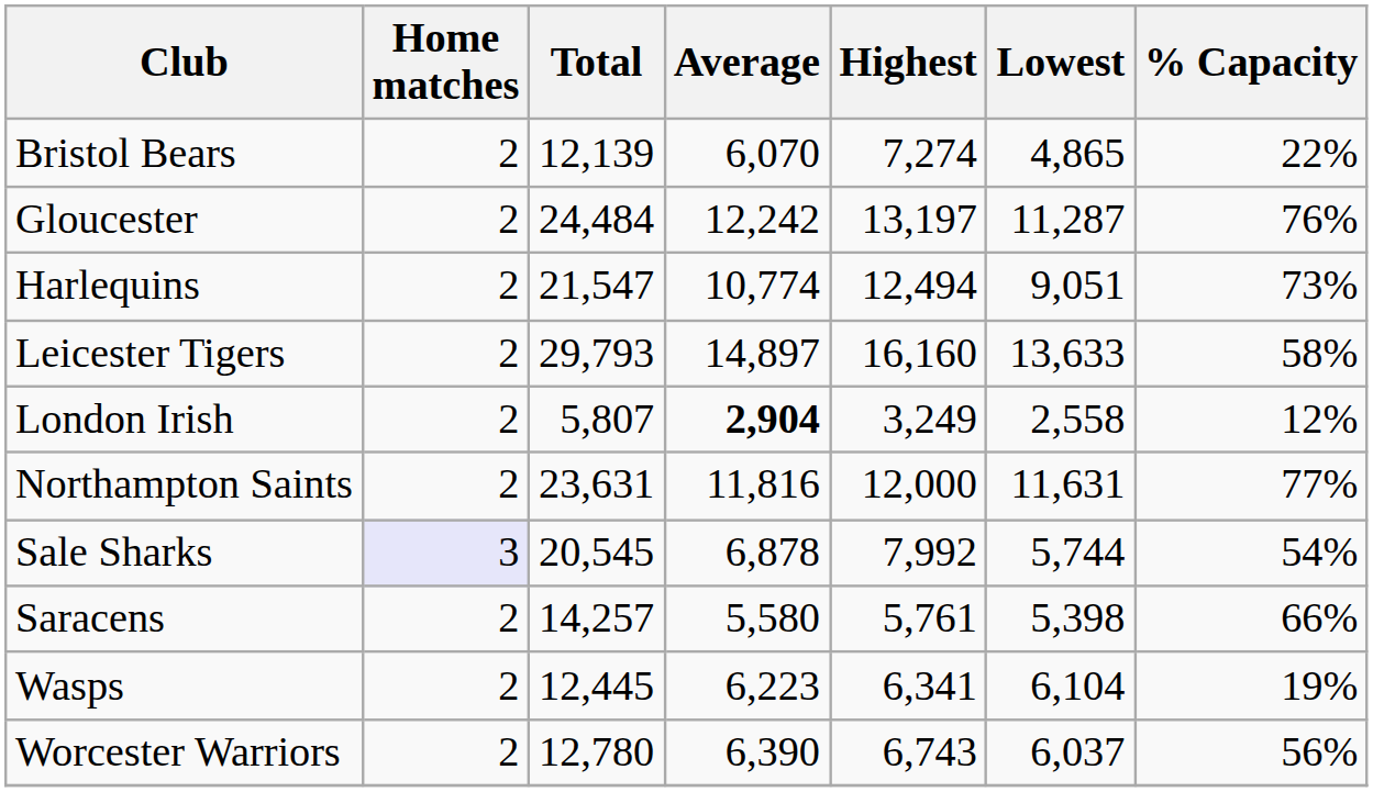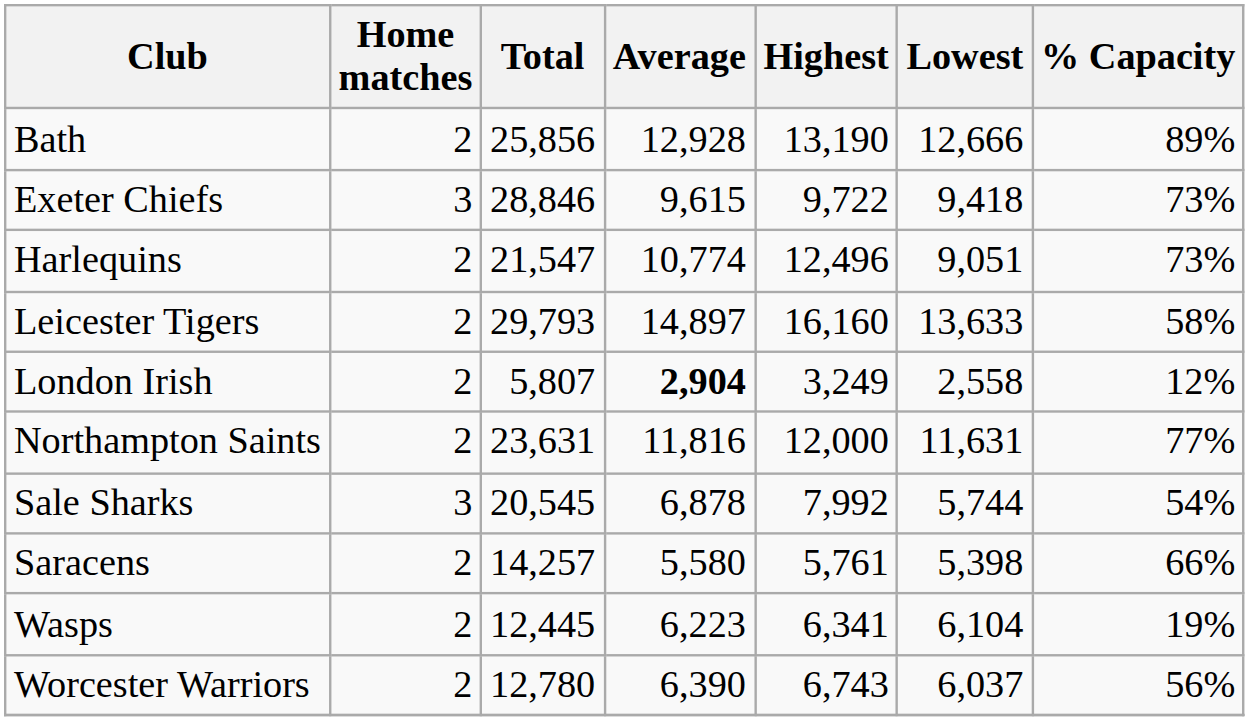+ row: Bath | 2 | 25,856 | 12,928 | 13,190 | 12,666 | 89%
- row: Bristol Bears | 2 | 12,139 | 6,070 | 7,274 | 4,865 | 22%
+ row: Exeter Chiefs | 3 | 28,846 | 9,615 | 9,722 | 9,418 | 73%
- row: Gloucester | 2 | 24,484 | 12,242 | 13,197 | 11,287 | 76%
Harlequins | Highest: 12,494 -> 12,496
Sale Sharks | Home matches: lavender background -> no background
